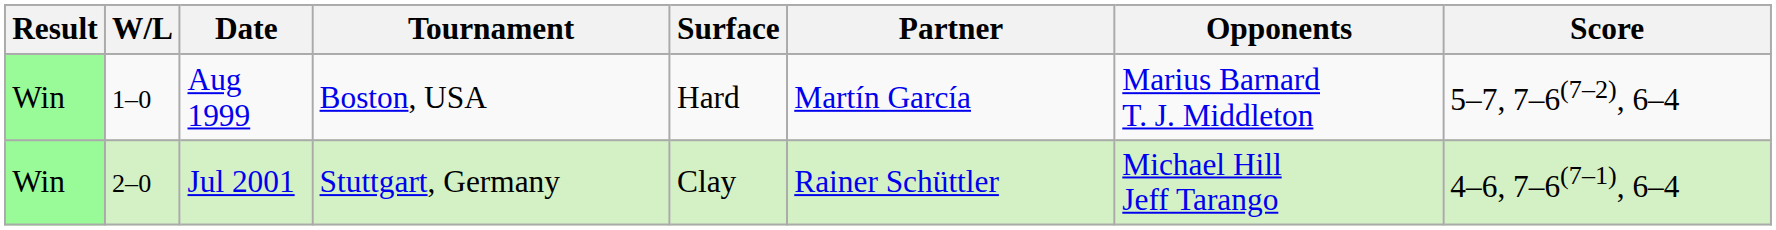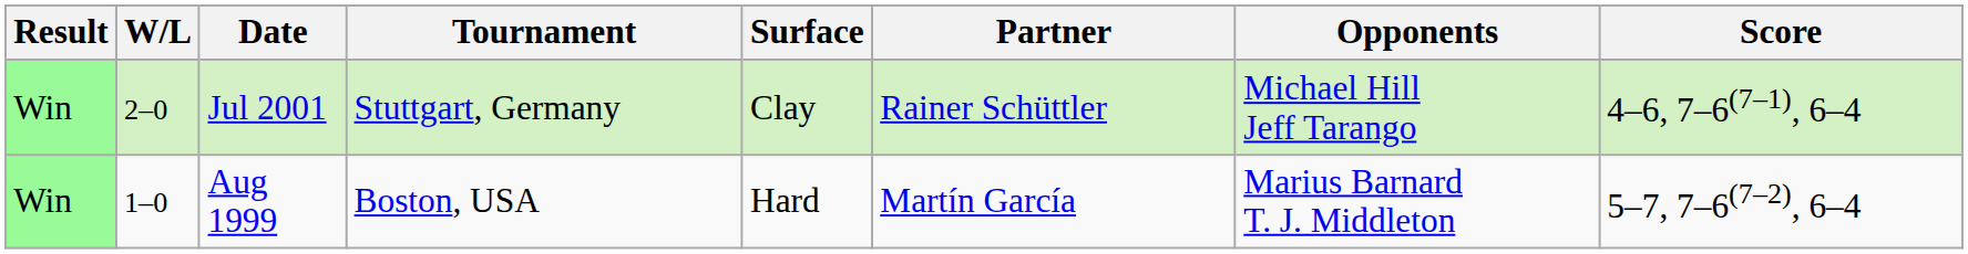rows swapped: Aug 1999 <-> Jul 2001
